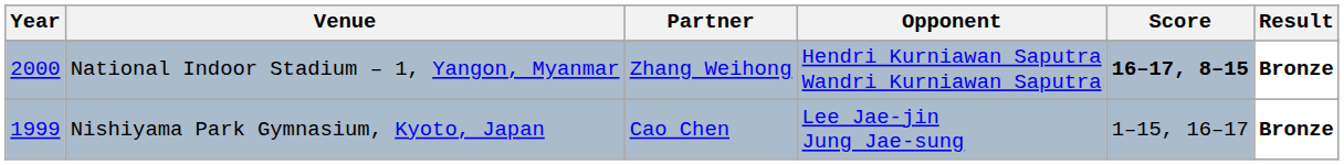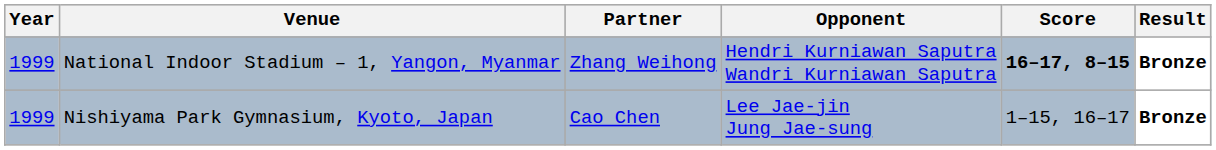National Indoor Stadium – 1, Yangon, Myanmar | Year: 2000 -> 1999
